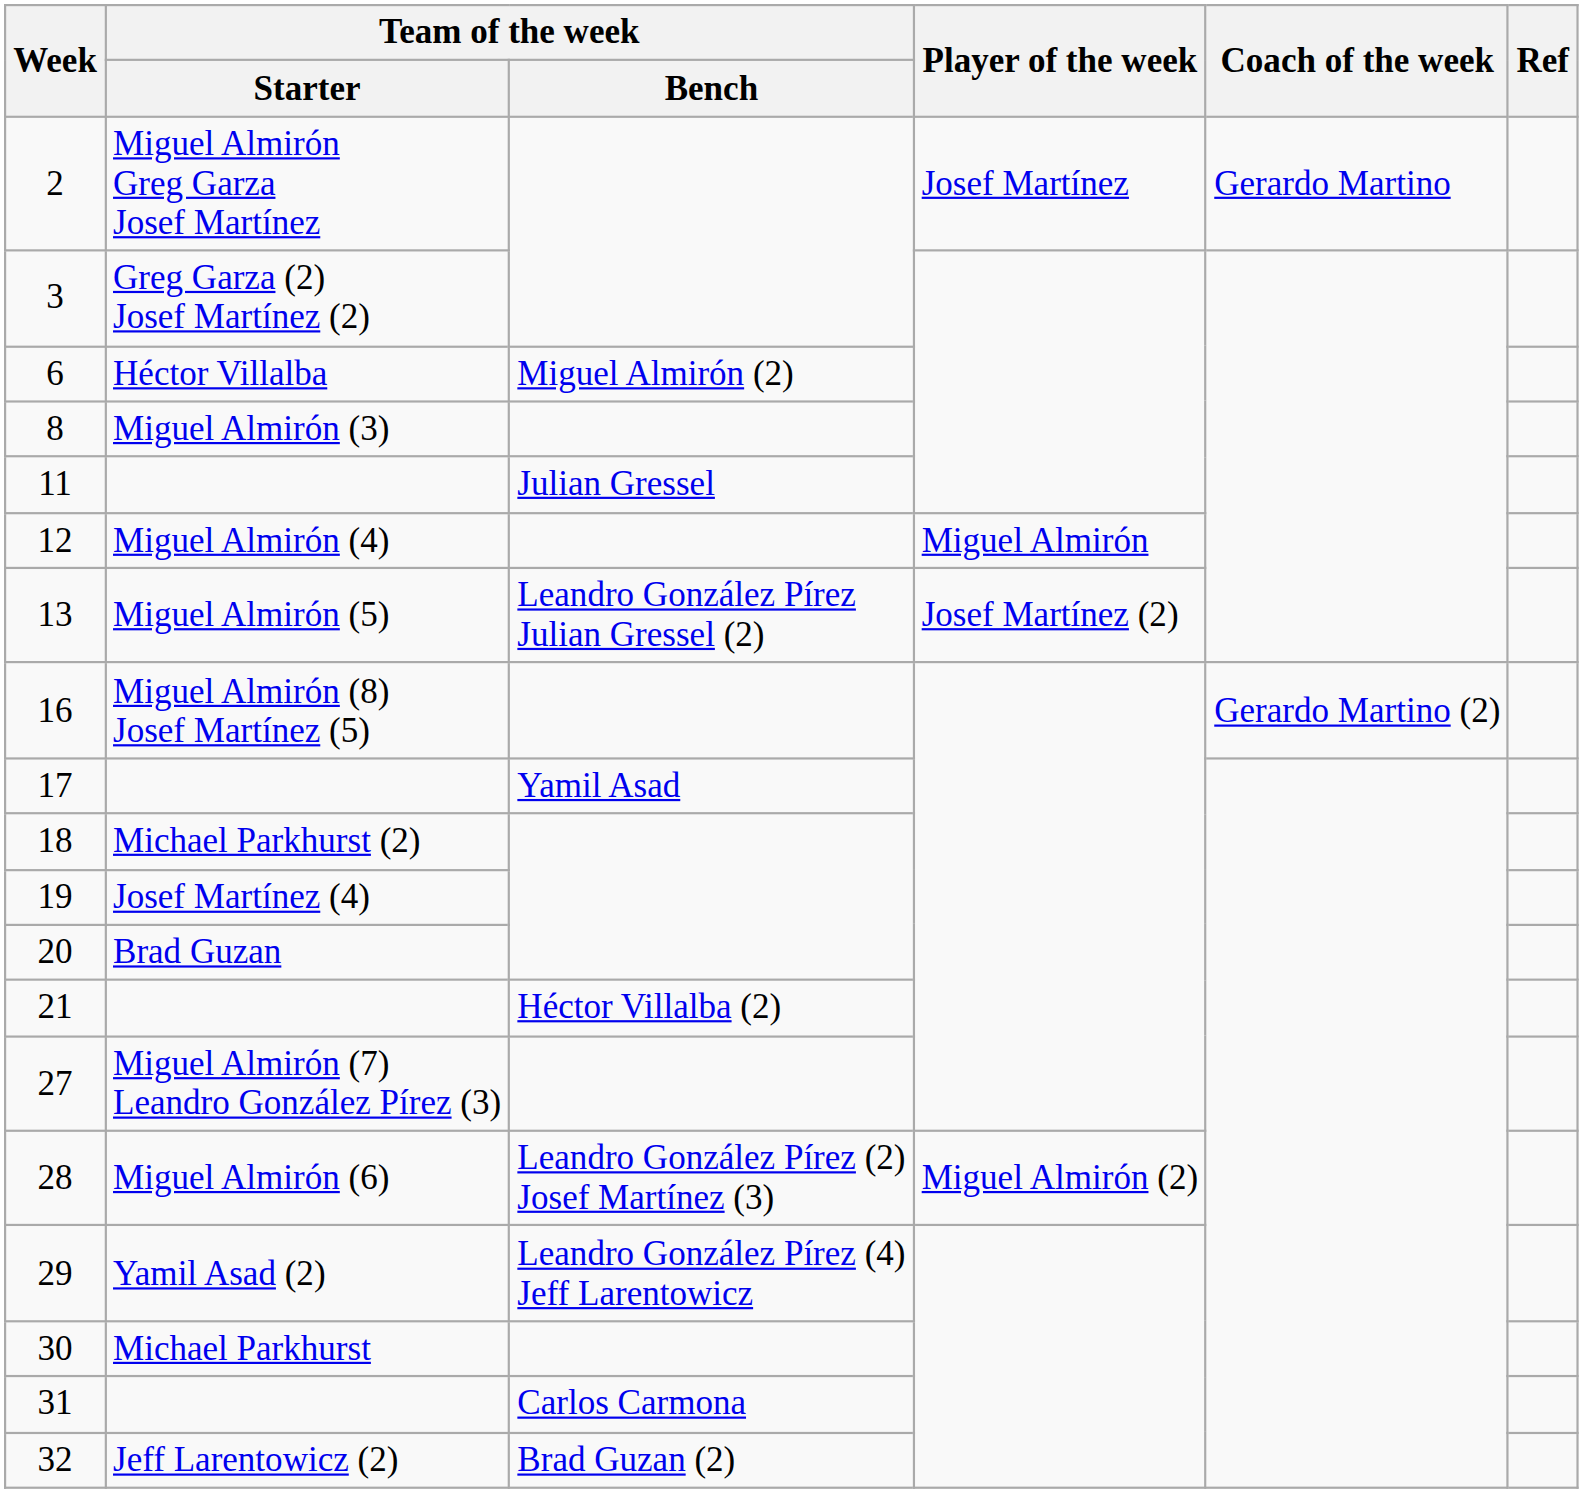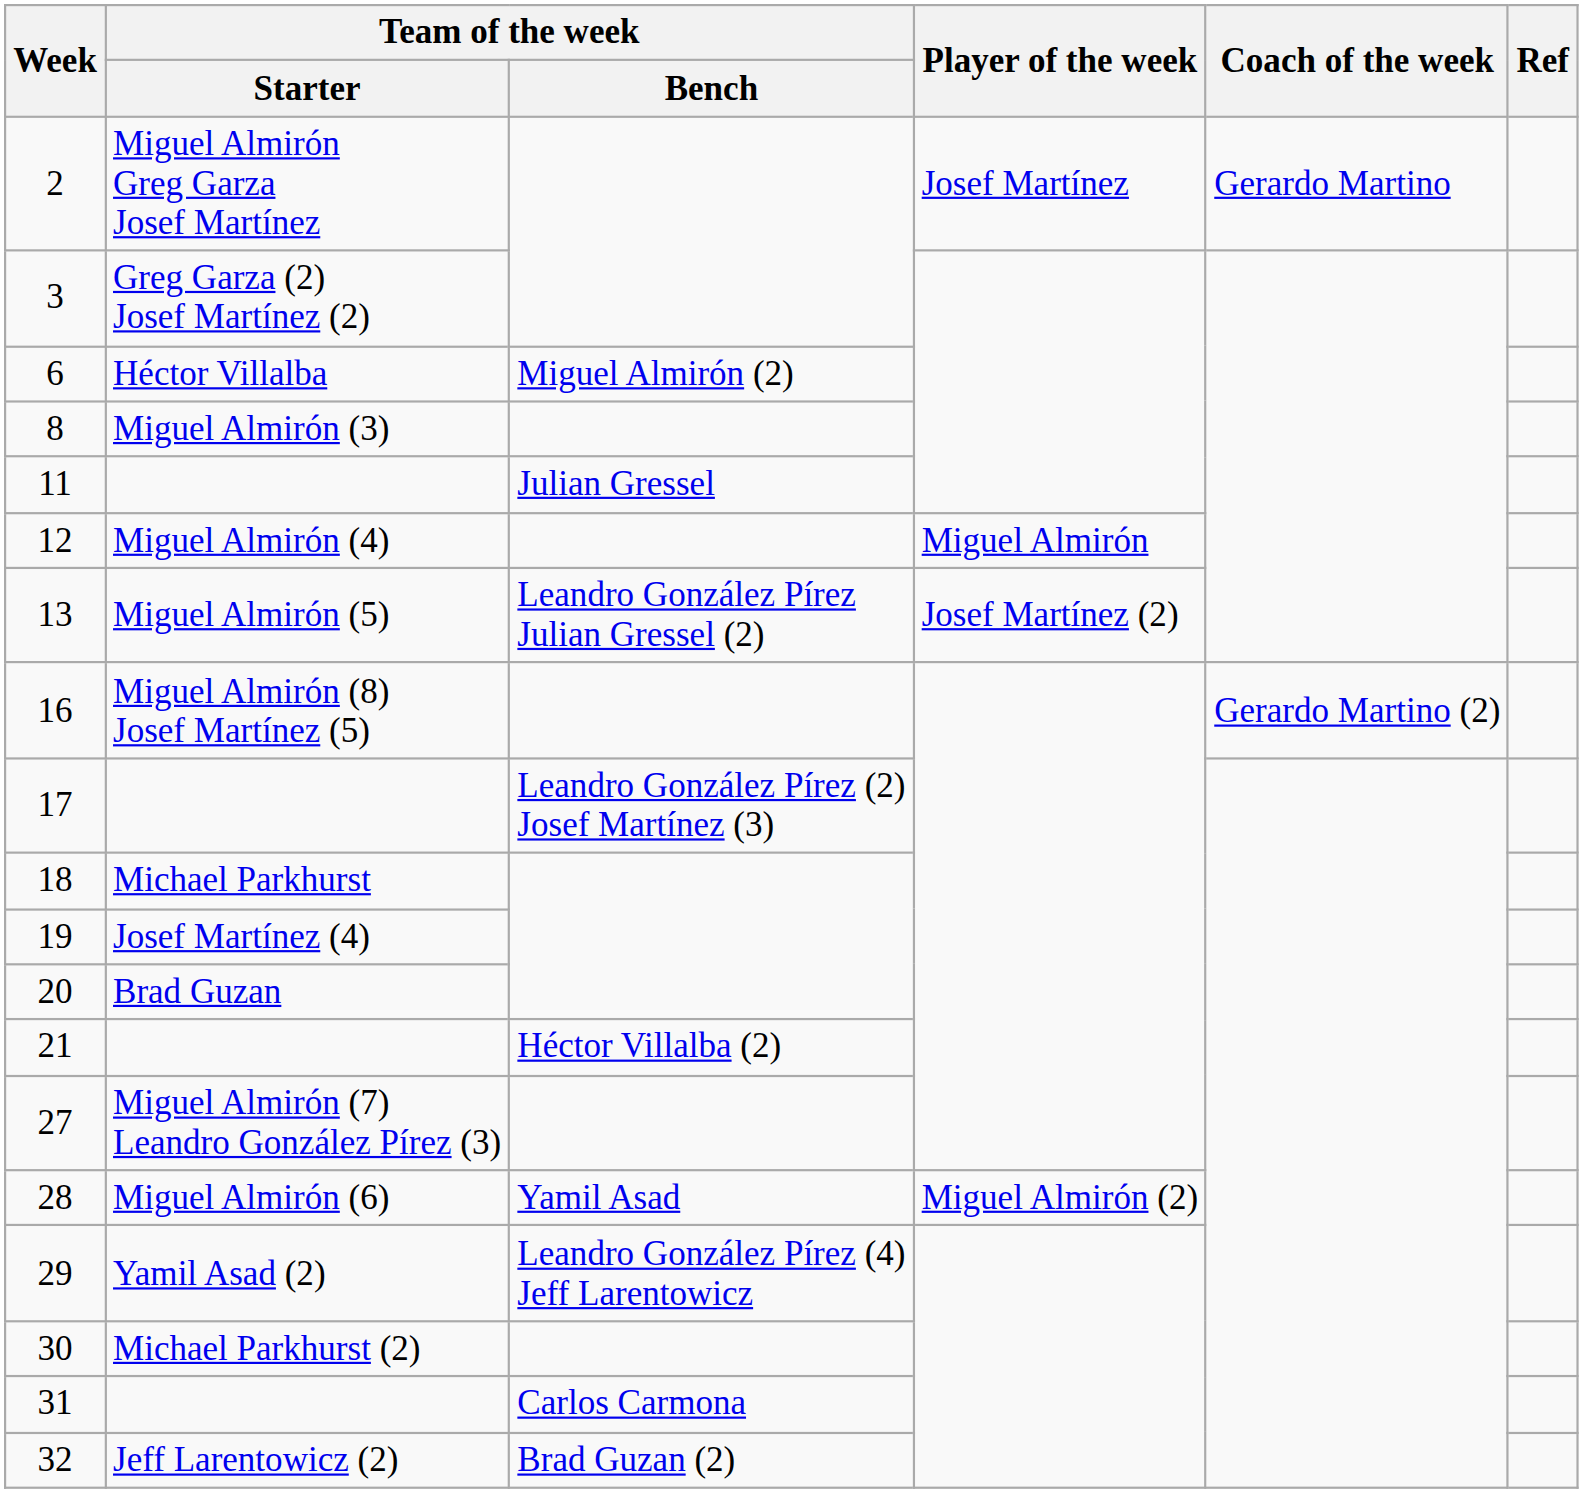17 | Team of the week / Bench: Yamil Asad -> Leandro González Pírez (2) Josef Martínez (3)
18 | Team of the week / Starter: Michael Parkhurst (2) -> Michael Parkhurst
28 | Team of the week / Bench: Leandro González Pírez (2) Josef Martínez (3) -> Yamil Asad
30 | Team of the week / Starter: Michael Parkhurst -> Michael Parkhurst (2)
